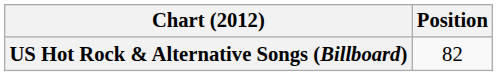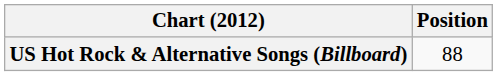US Hot Rock & Alternative Songs (Billboard) | Position: 82 -> 88
